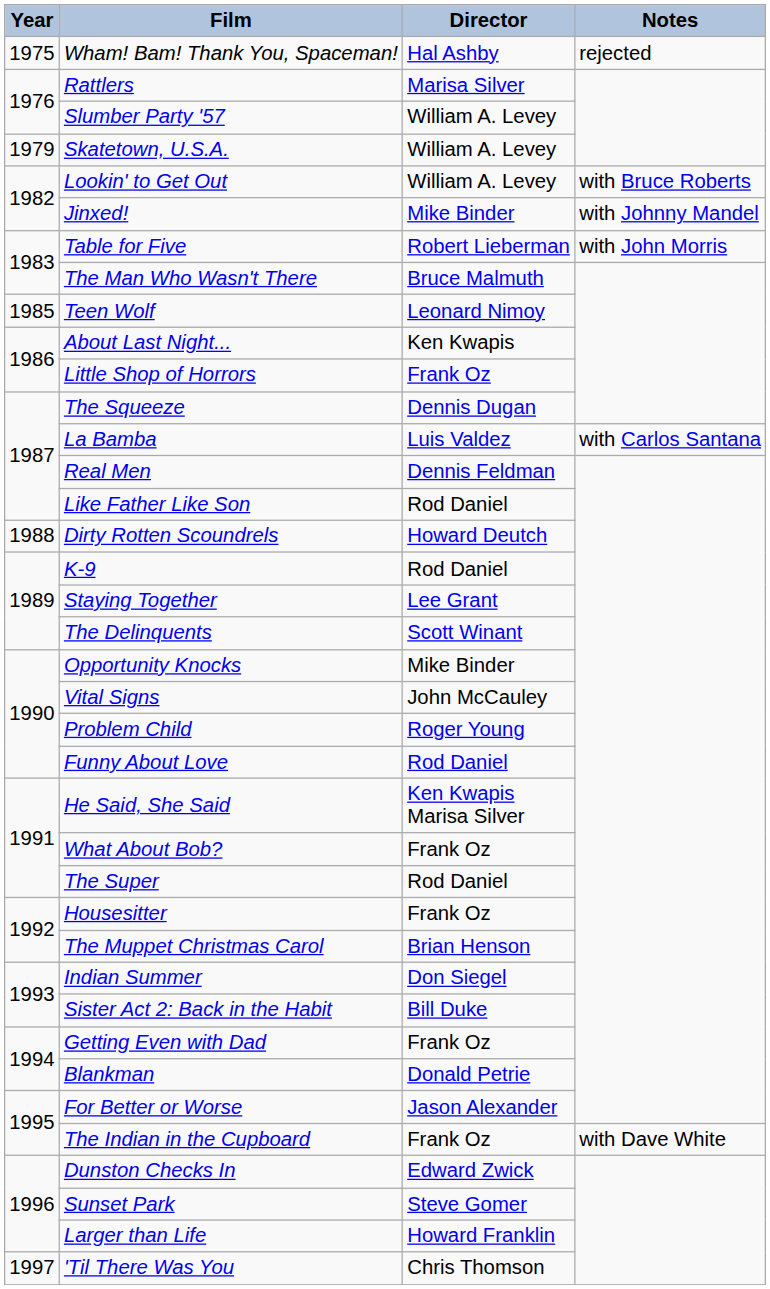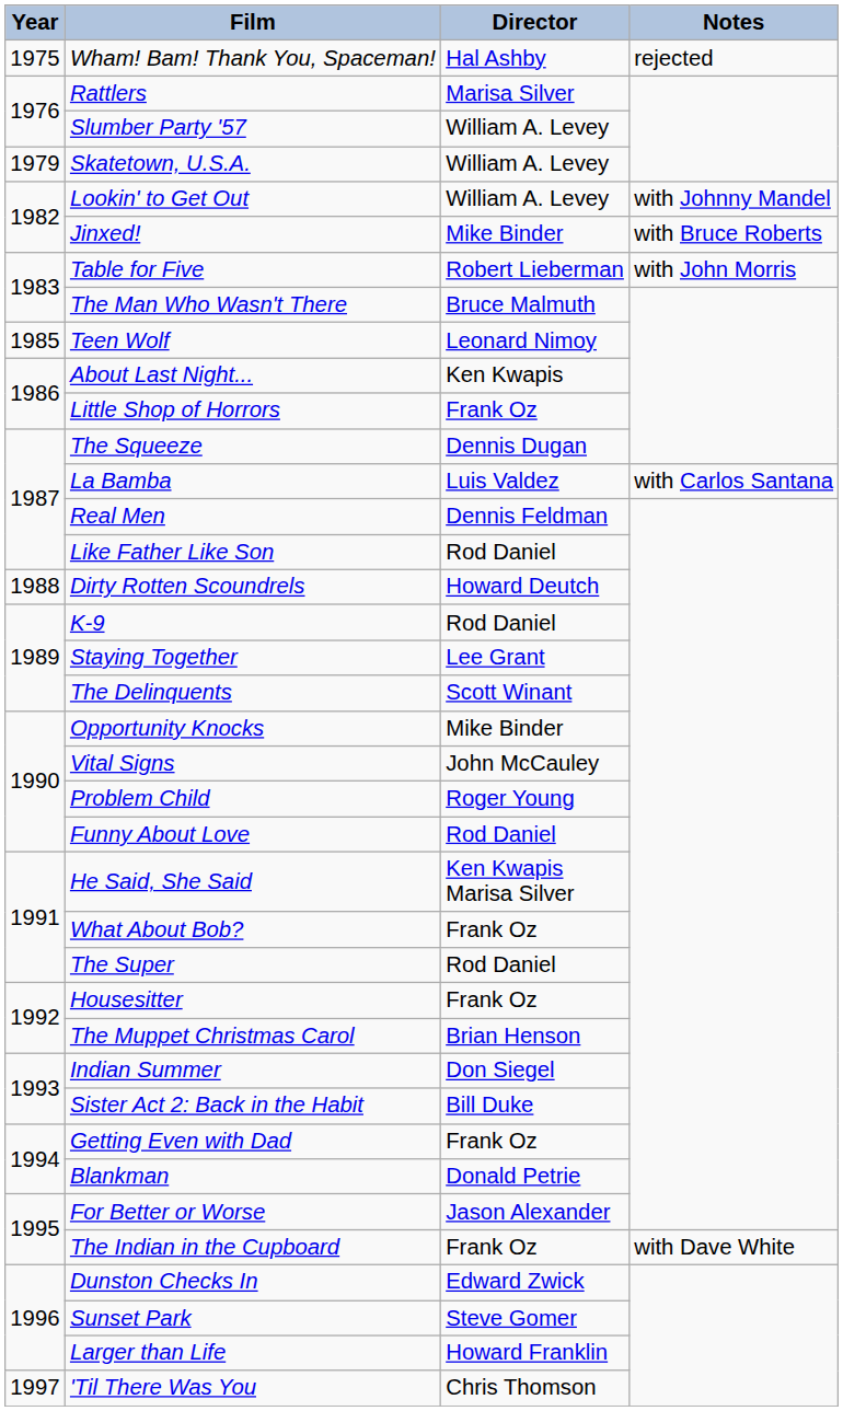Lookin' to Get Out | Notes: with Bruce Roberts -> with Johnny Mandel
Jinxed! | Notes: with Johnny Mandel -> with Bruce Roberts
